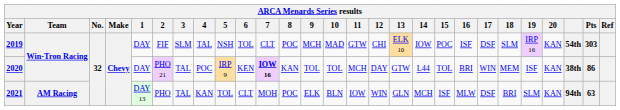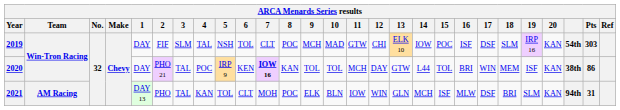2021 | Pts: 63 -> 31
